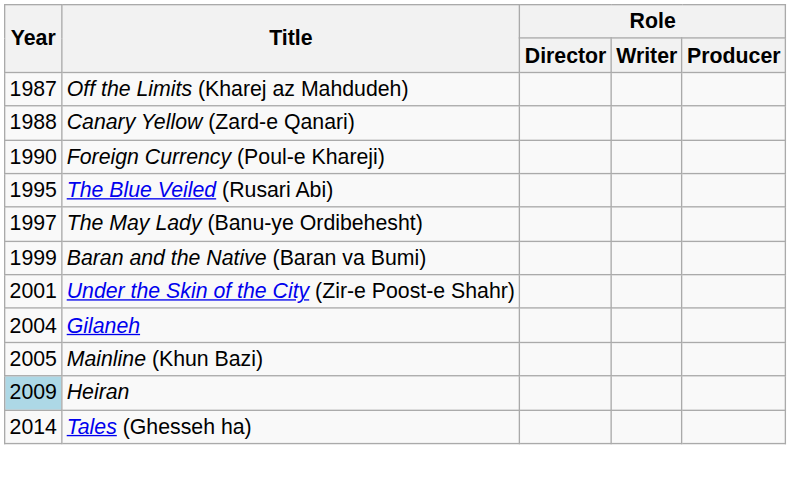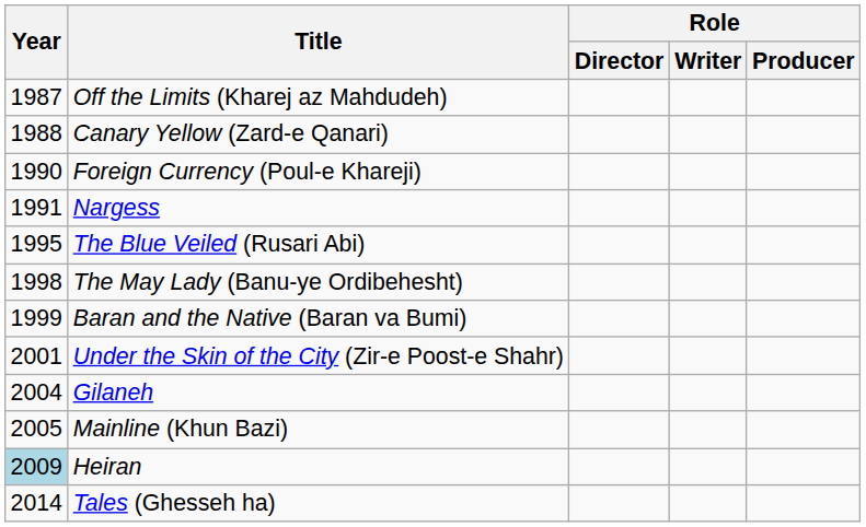+ row: 1991 | Nargess
The May Lady (Banu-ye Ordibehesht) | Year: 1997 -> 1998
